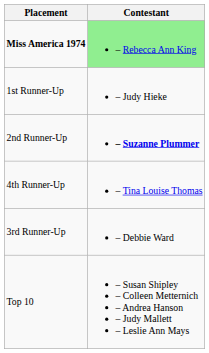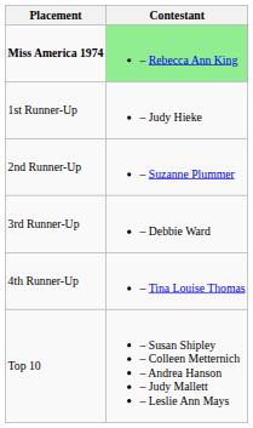2nd Runner-Up | Contestant: bold -> normal
rows swapped: 3rd Runner-Up <-> 4th Runner-Up
